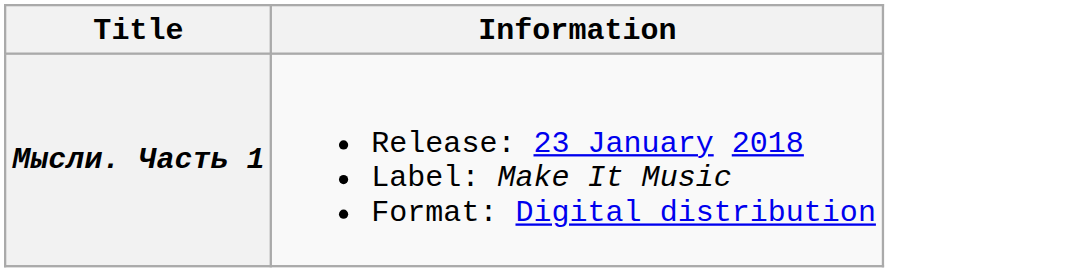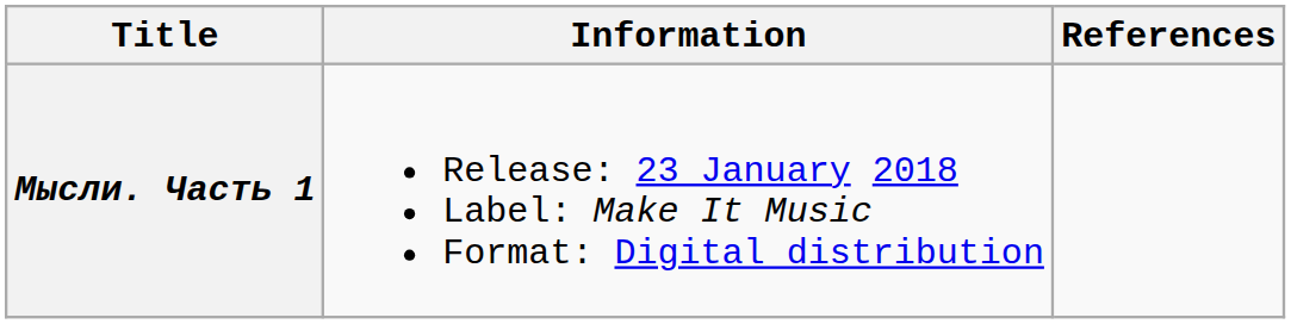+ column: References
